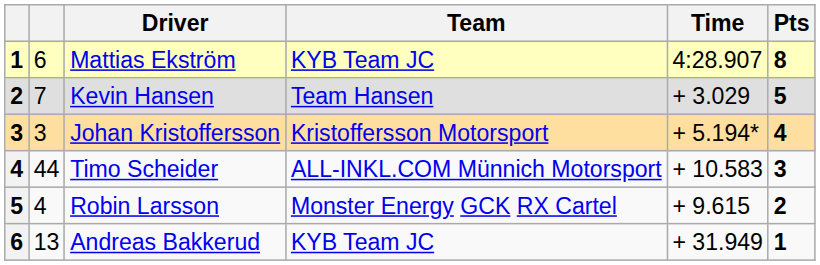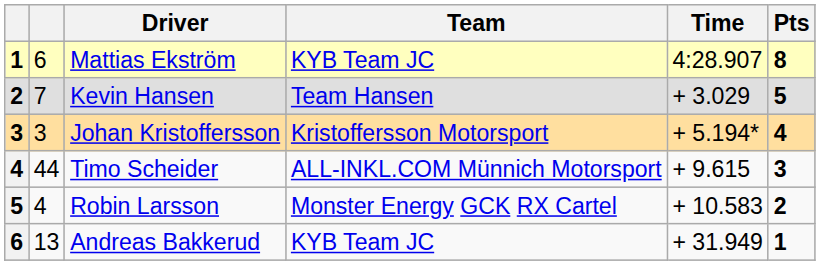Timo Scheider | Time: + 10.583 -> + 9.615
Robin Larsson | Time: + 9.615 -> + 10.583
